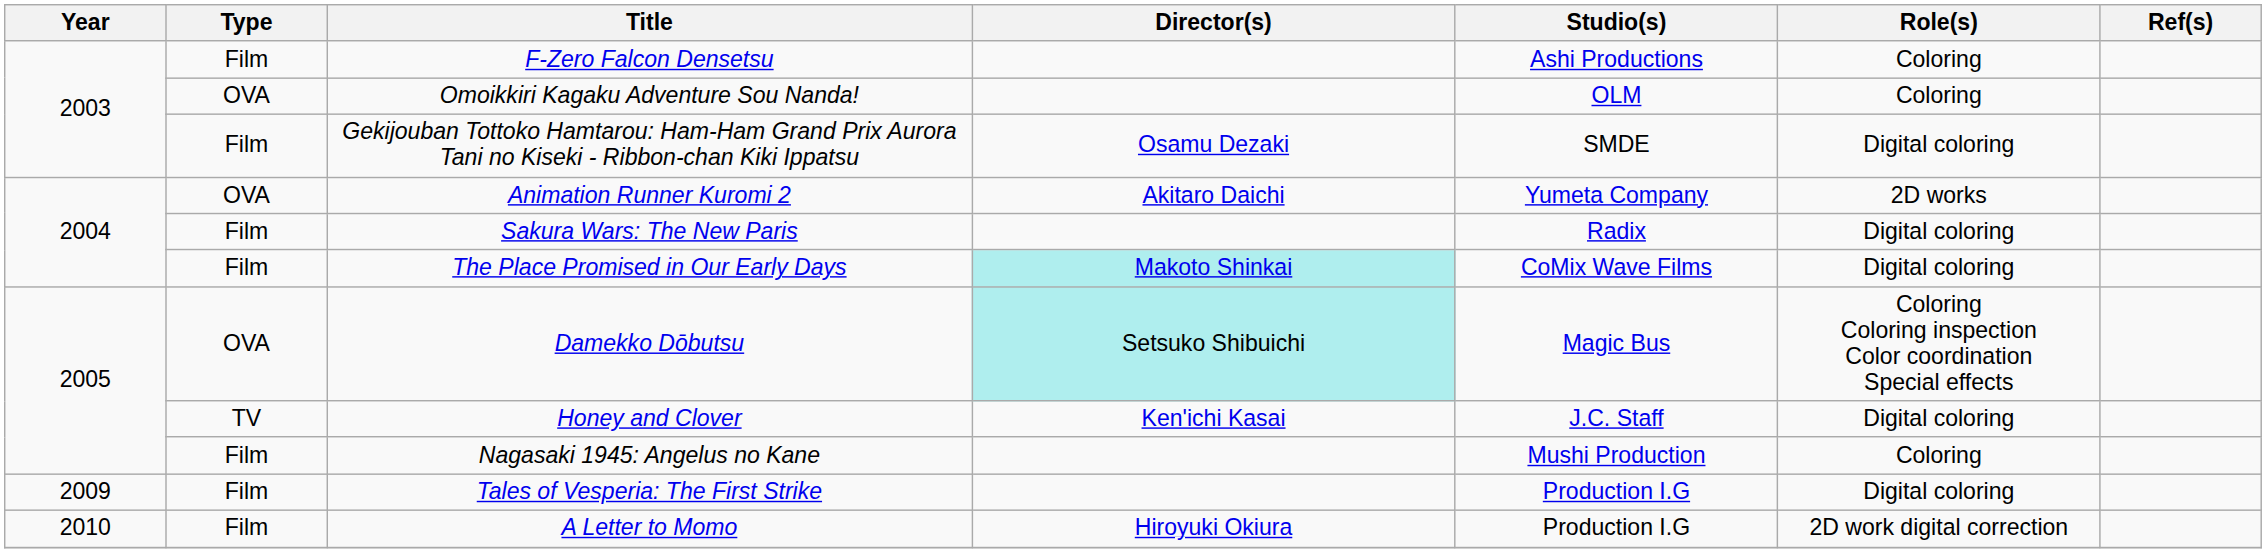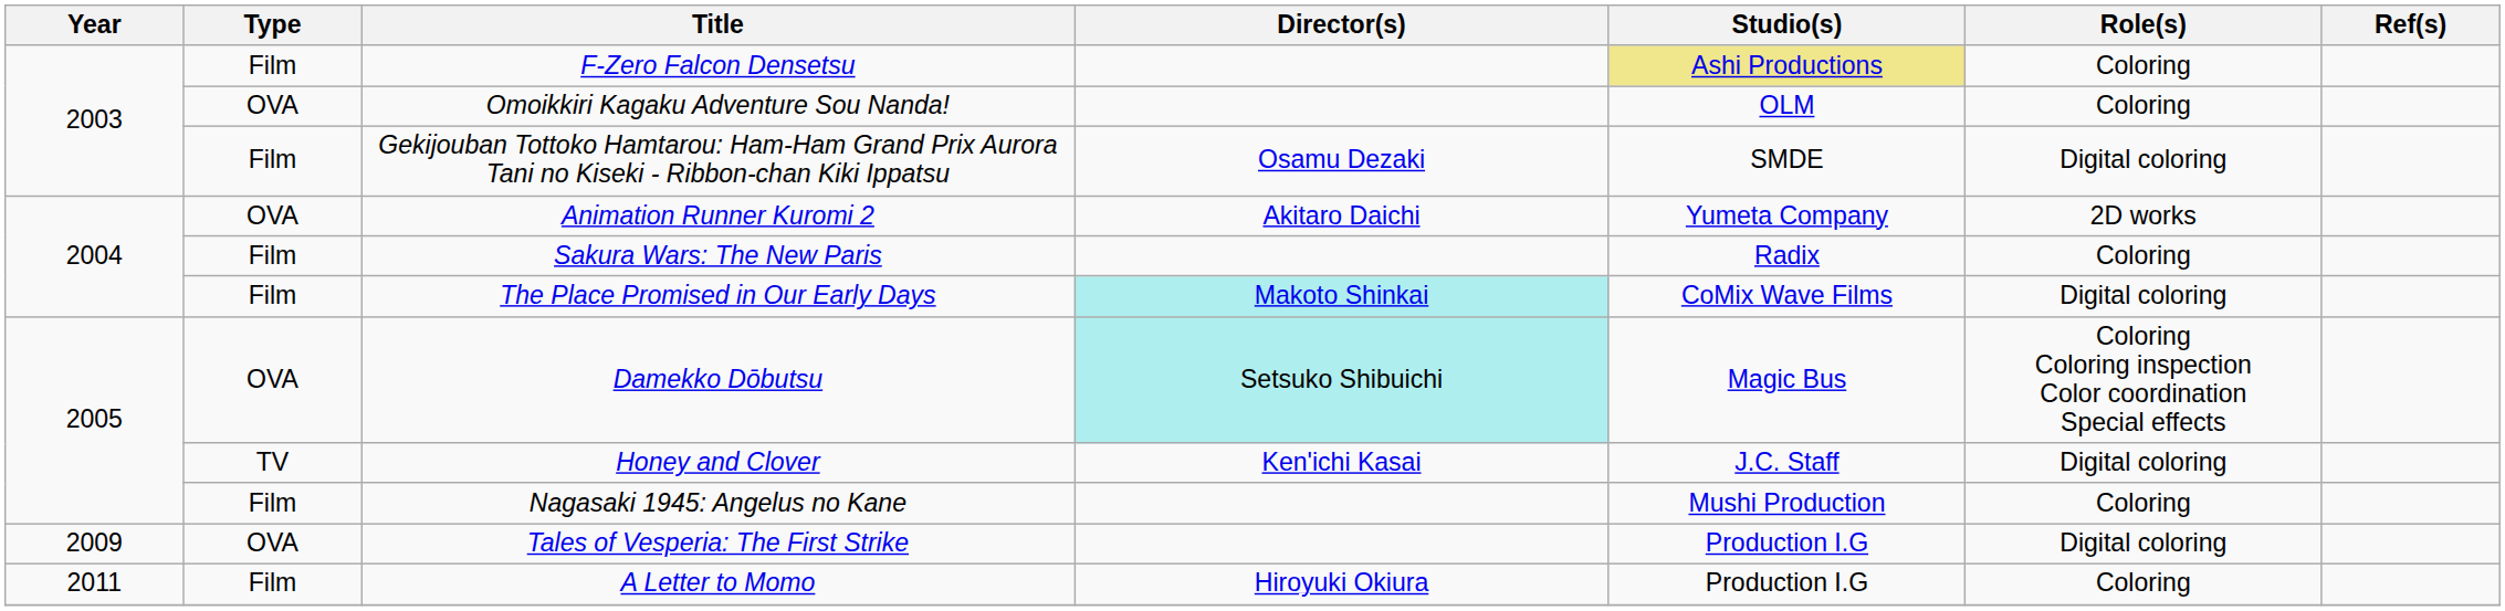F-Zero Falcon Densetsu | Studio(s): no background -> khaki background
Sakura Wars: The New Paris | Role(s): Digital coloring -> Coloring
Tales of Vesperia: The First Strike | Type: Film -> OVA
A Letter to Momo | Year: 2010 -> 2011
A Letter to Momo | Role(s): 2D work digital correction -> Coloring
